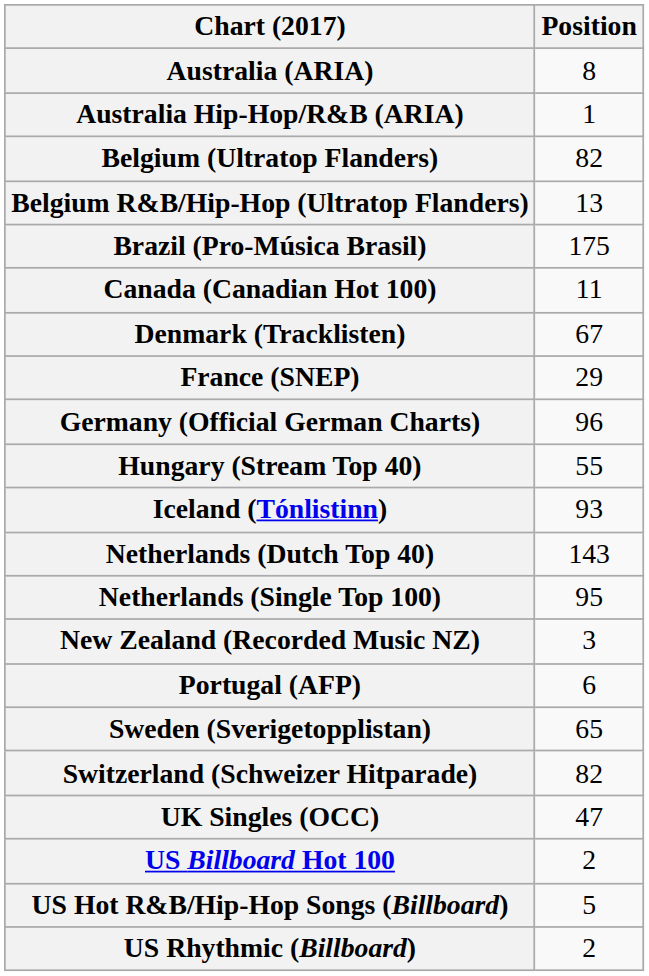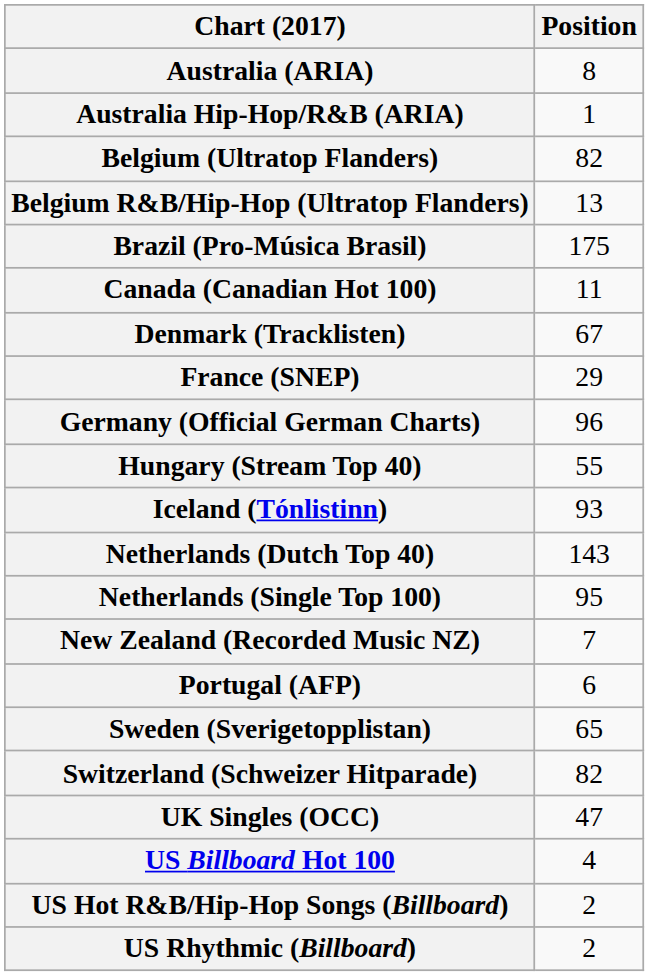New Zealand (Recorded Music NZ) | Position: 3 -> 7
US Billboard Hot 100 | Position: 2 -> 4
US Hot R&B/Hip-Hop Songs (Billboard) | Position: 5 -> 2
